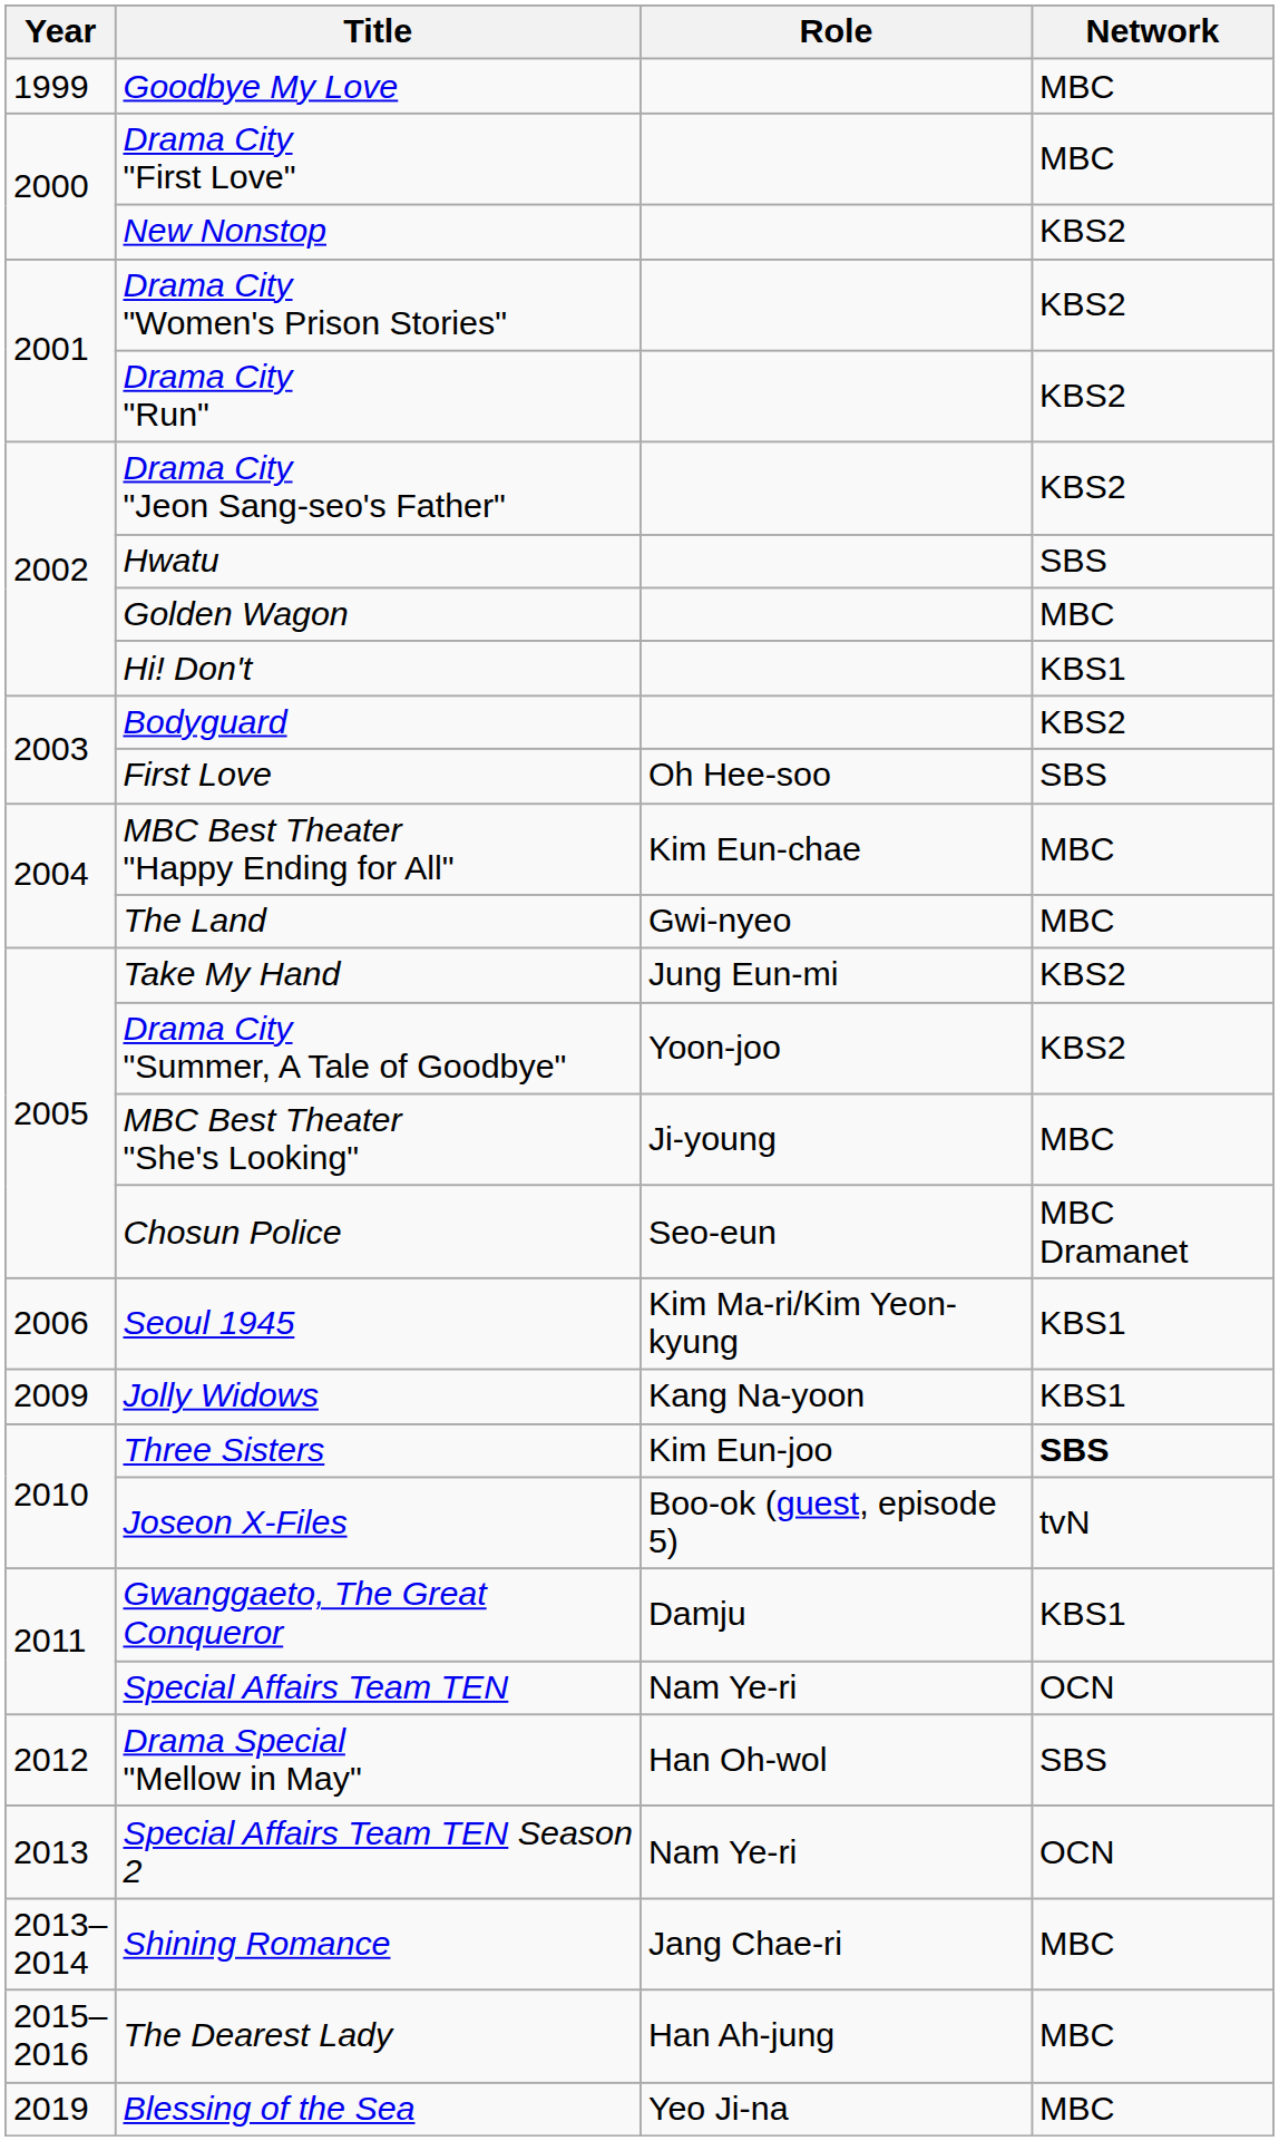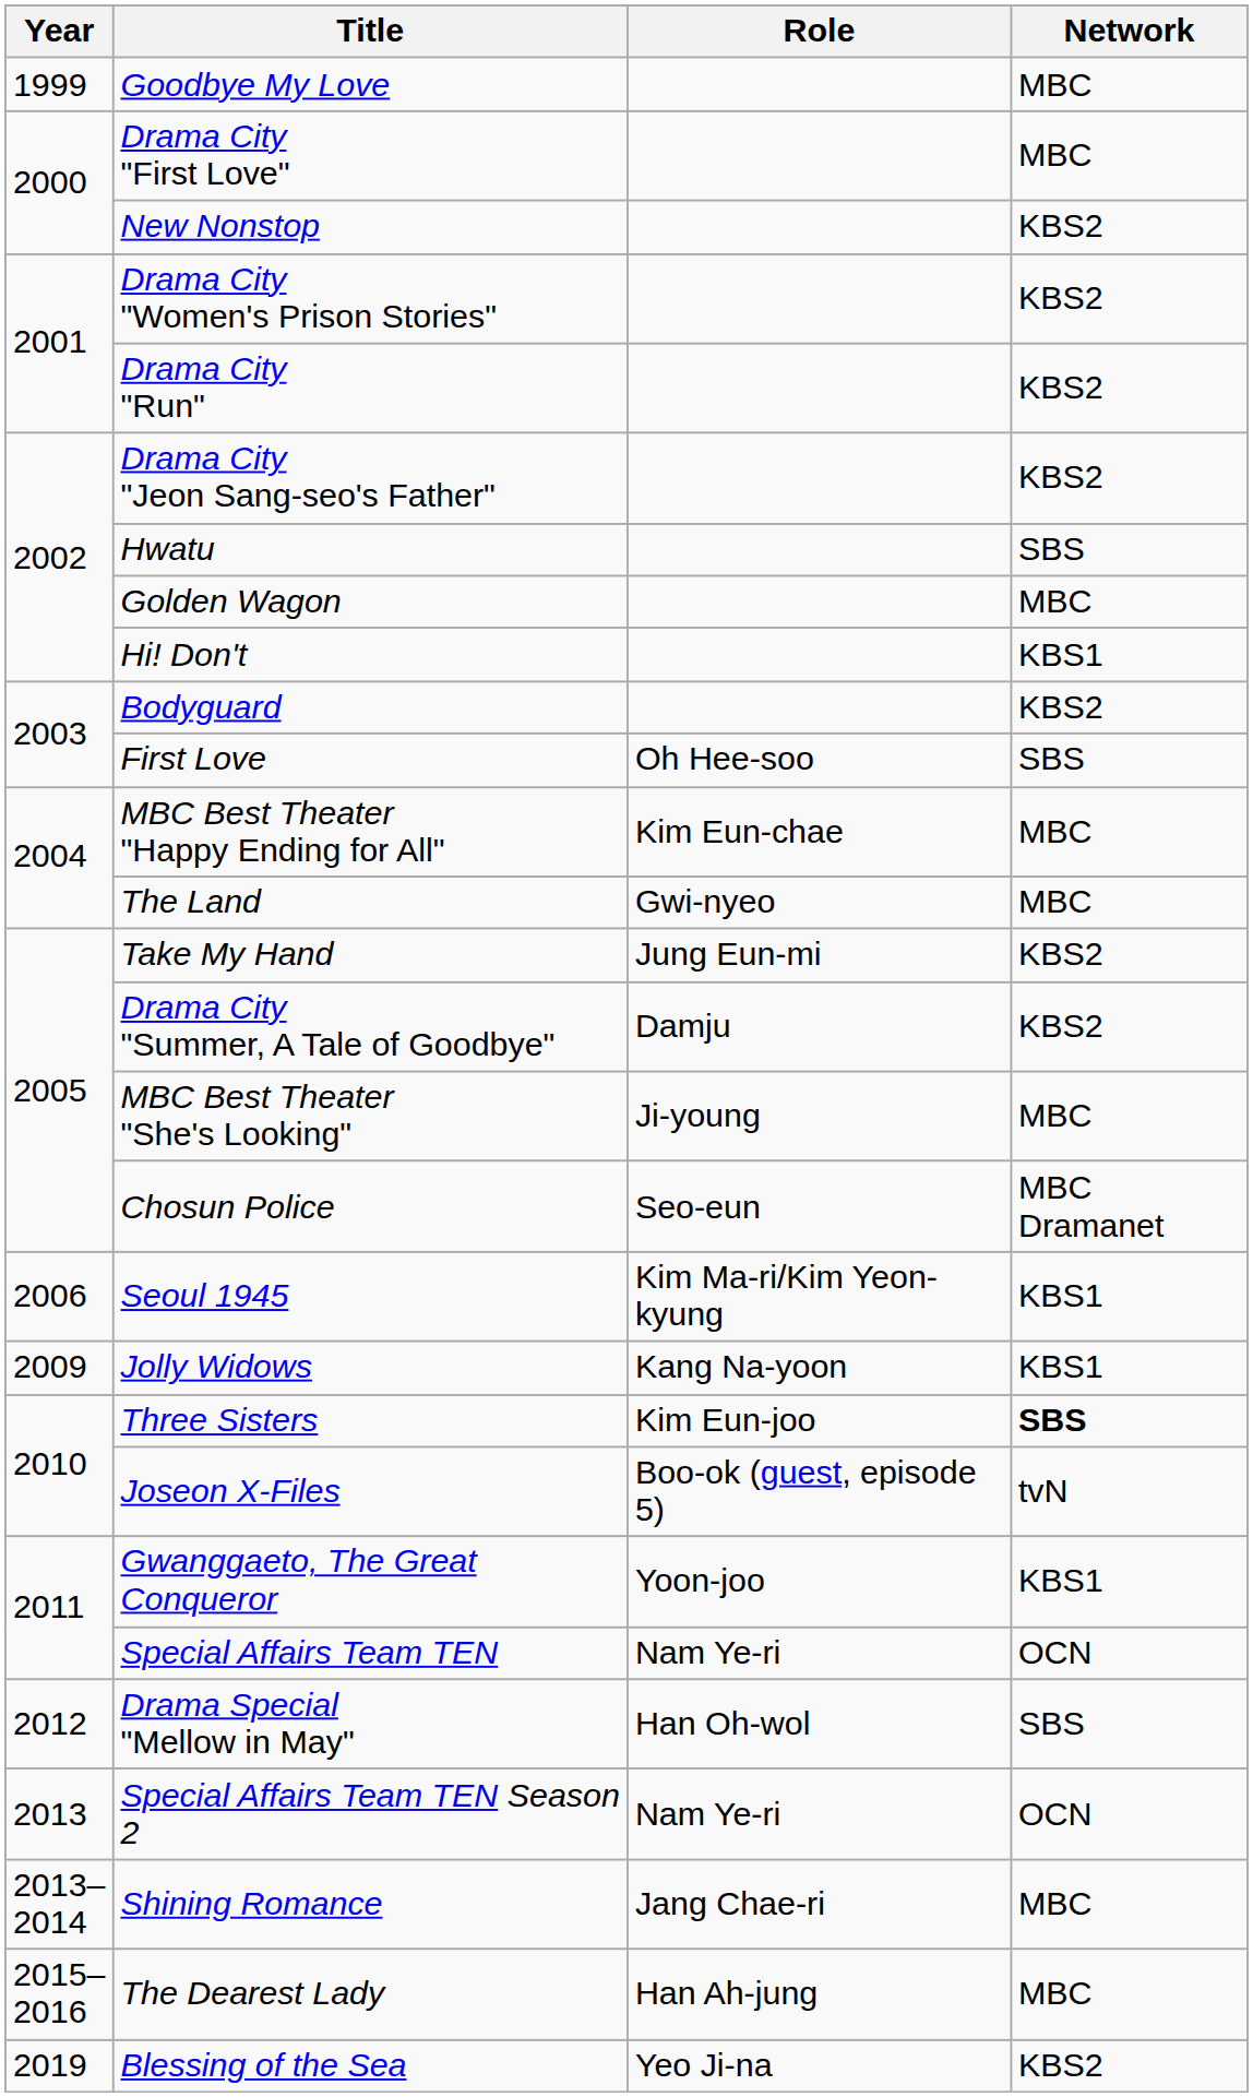Drama City "Summer, A Tale of Goodbye" | Role: Yoon-joo -> Damju
Gwanggaeto, The Great Conqueror | Role: Damju -> Yoon-joo
Blessing of the Sea | Network: MBC -> KBS2
